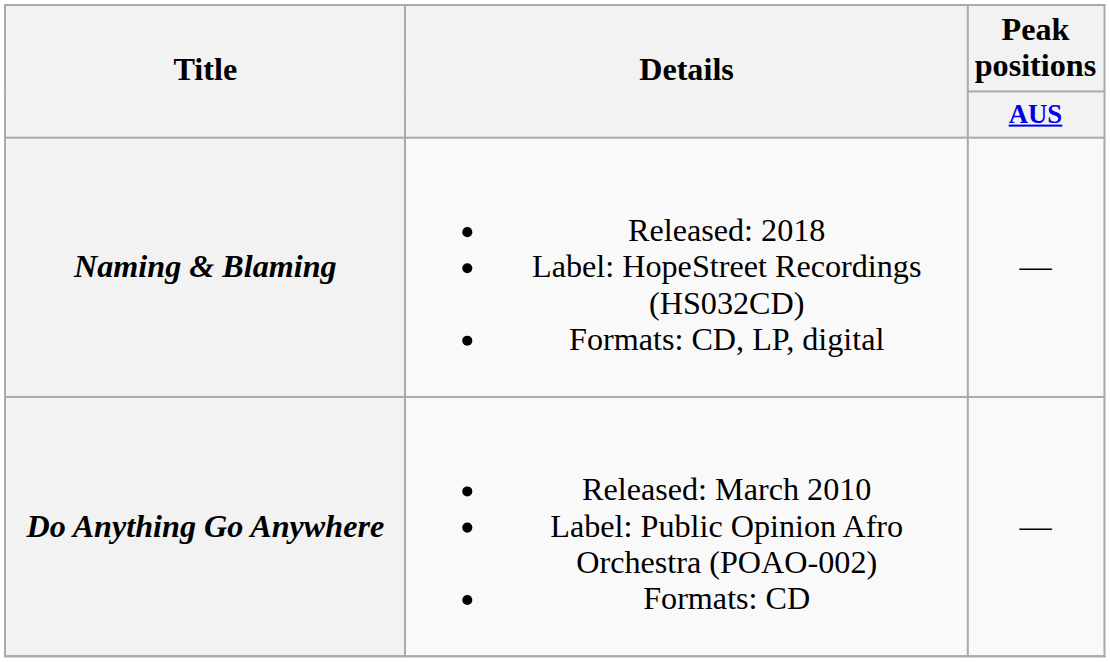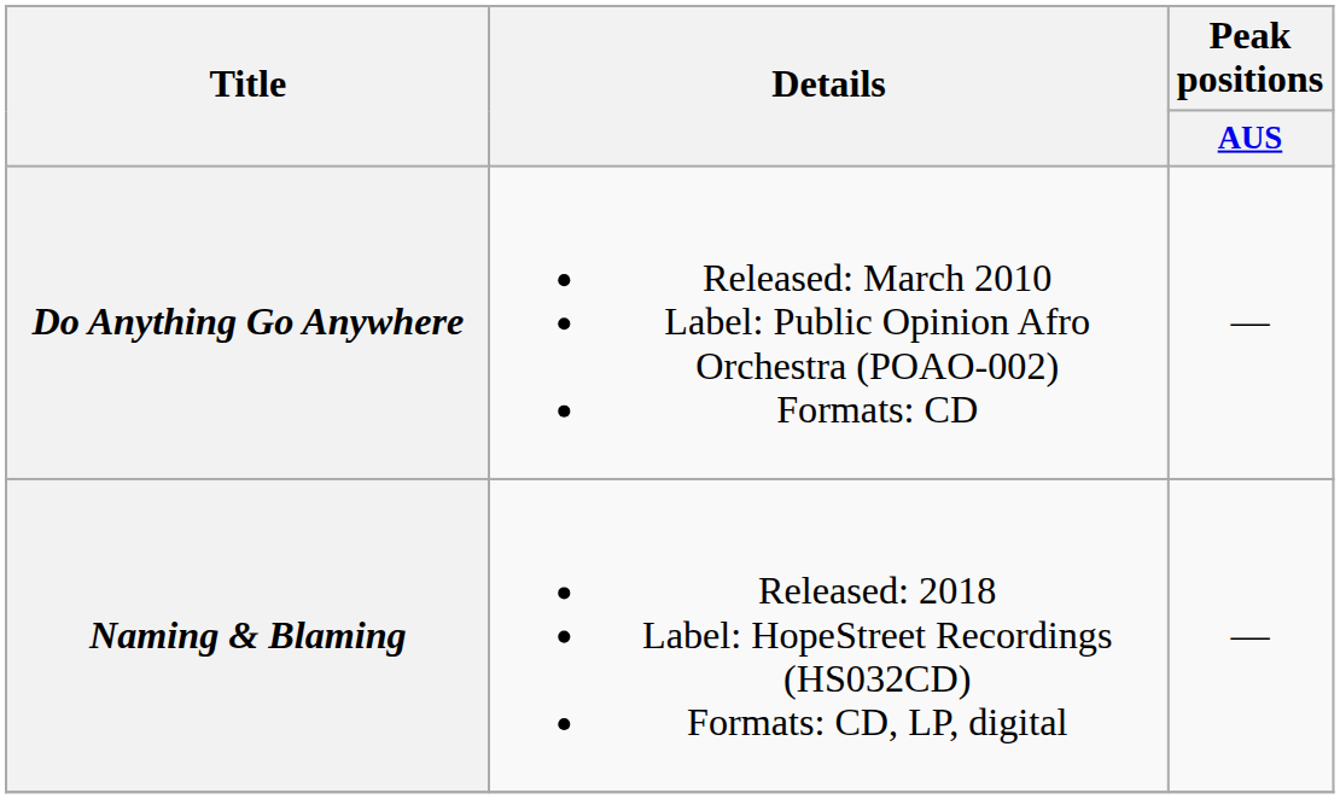rows swapped: Do Anything Go Anywhere <-> Naming & Blaming
